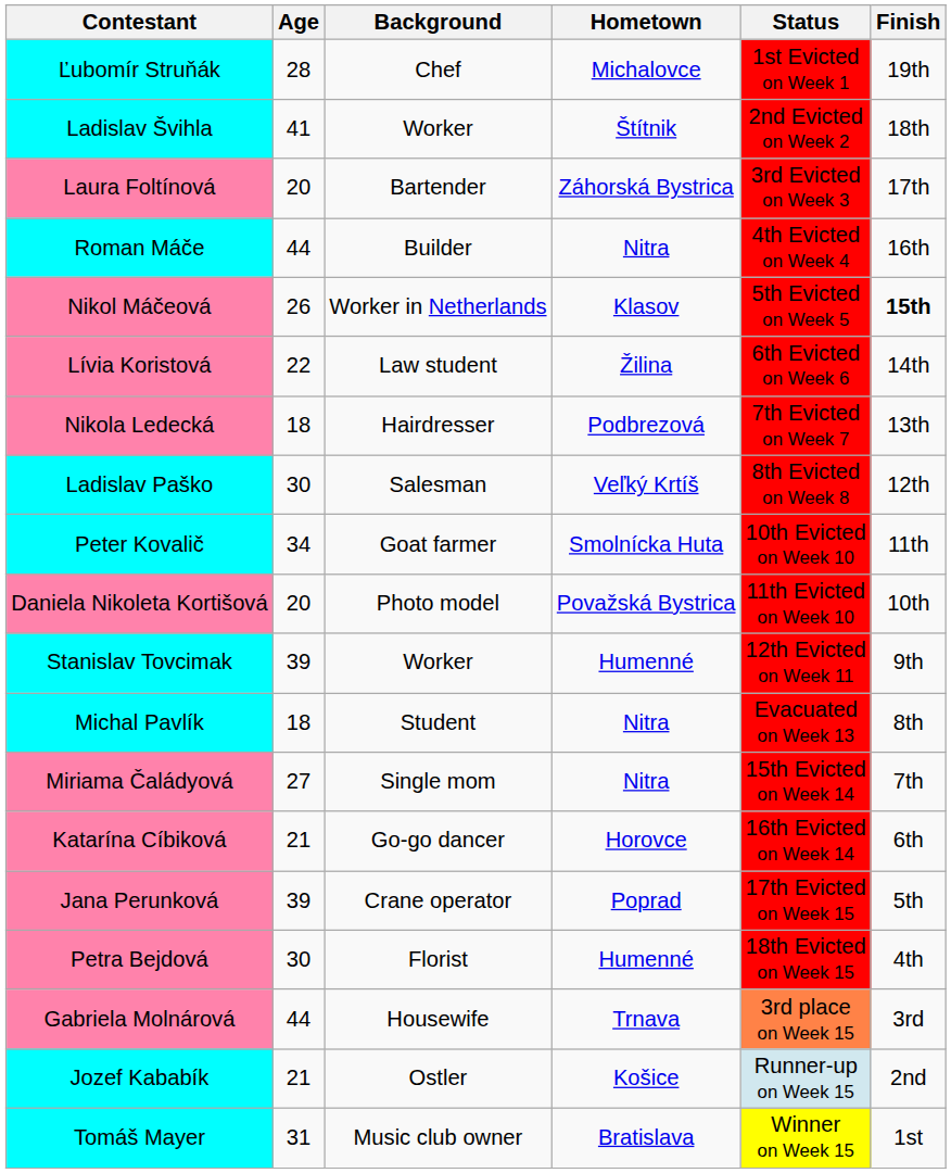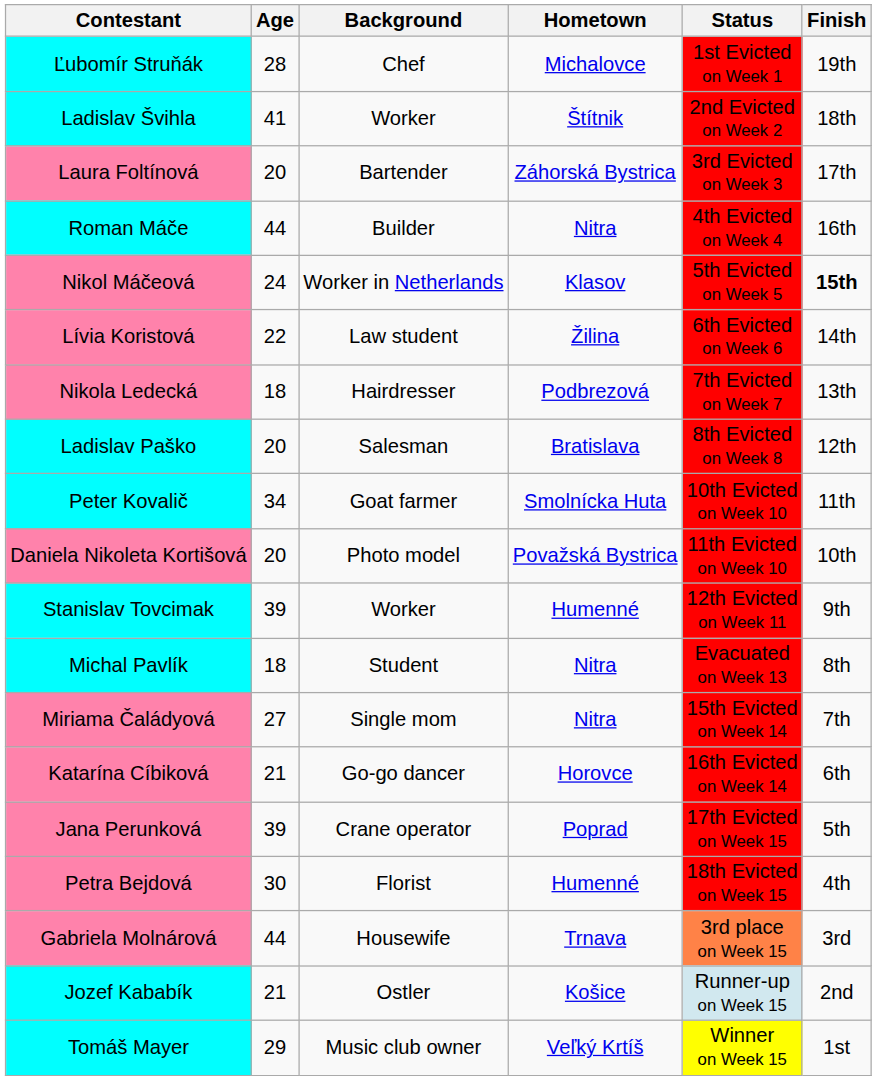Nikol Máčeová | Age: 26 -> 24
Ladislav Paško | Age: 30 -> 20
Ladislav Paško | Hometown: Veľký Krtíš -> Bratislava
Tomáš Mayer | Age: 31 -> 29
Tomáš Mayer | Hometown: Bratislava -> Veľký Krtíš
